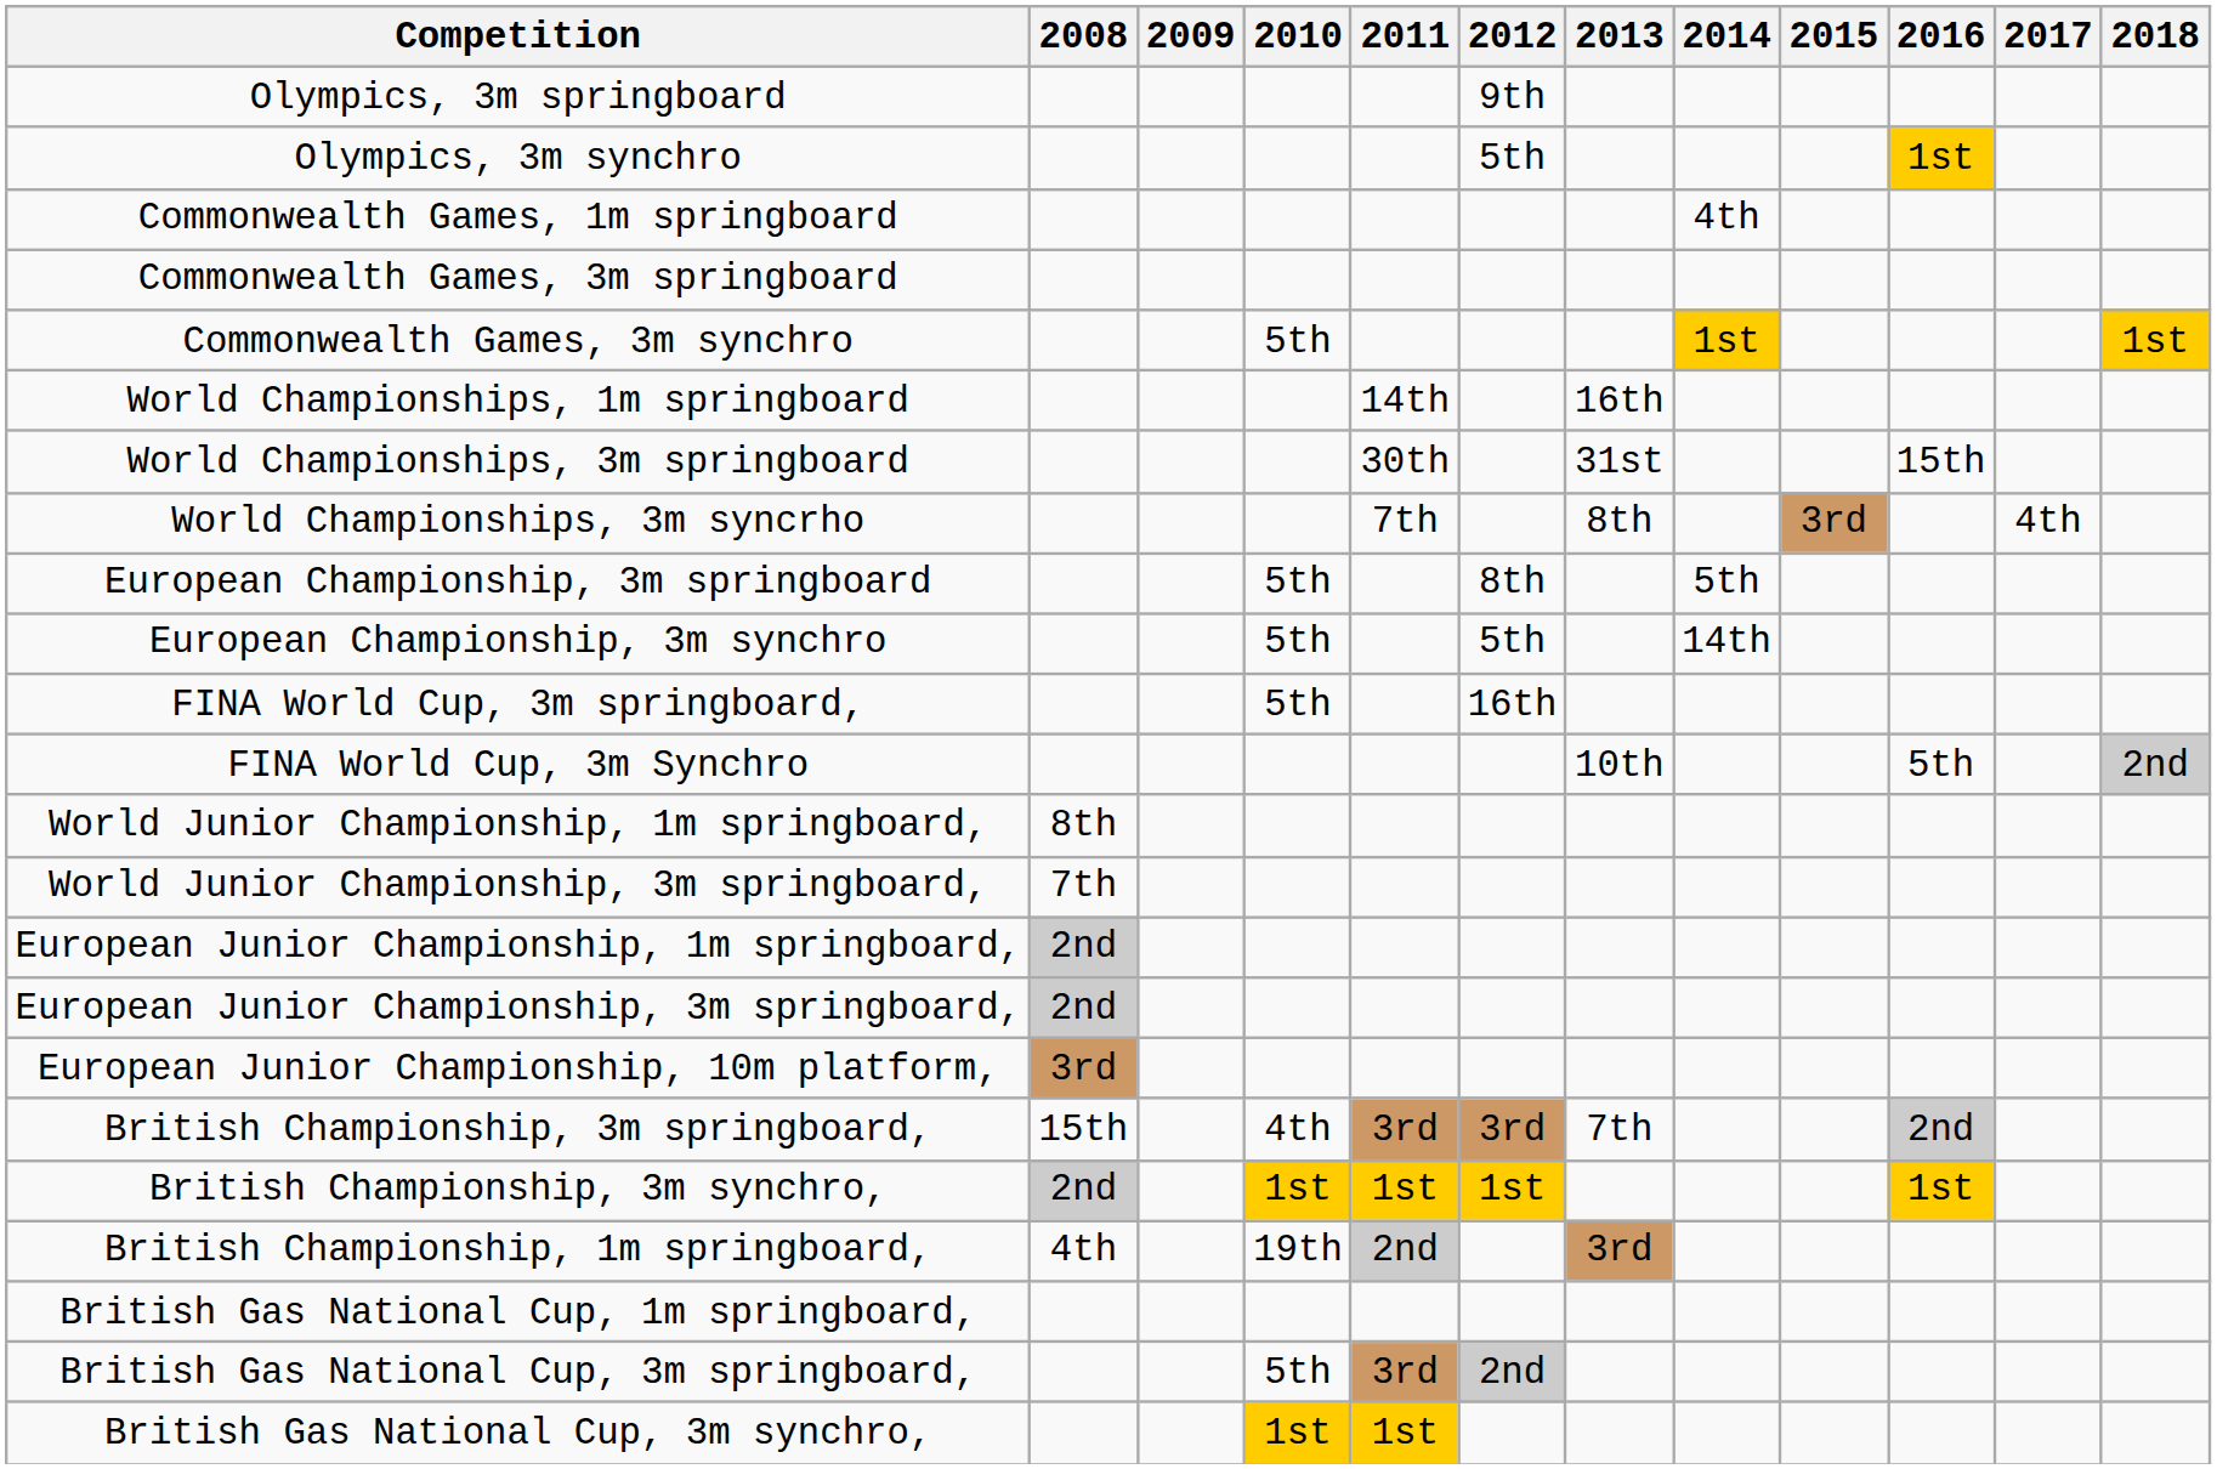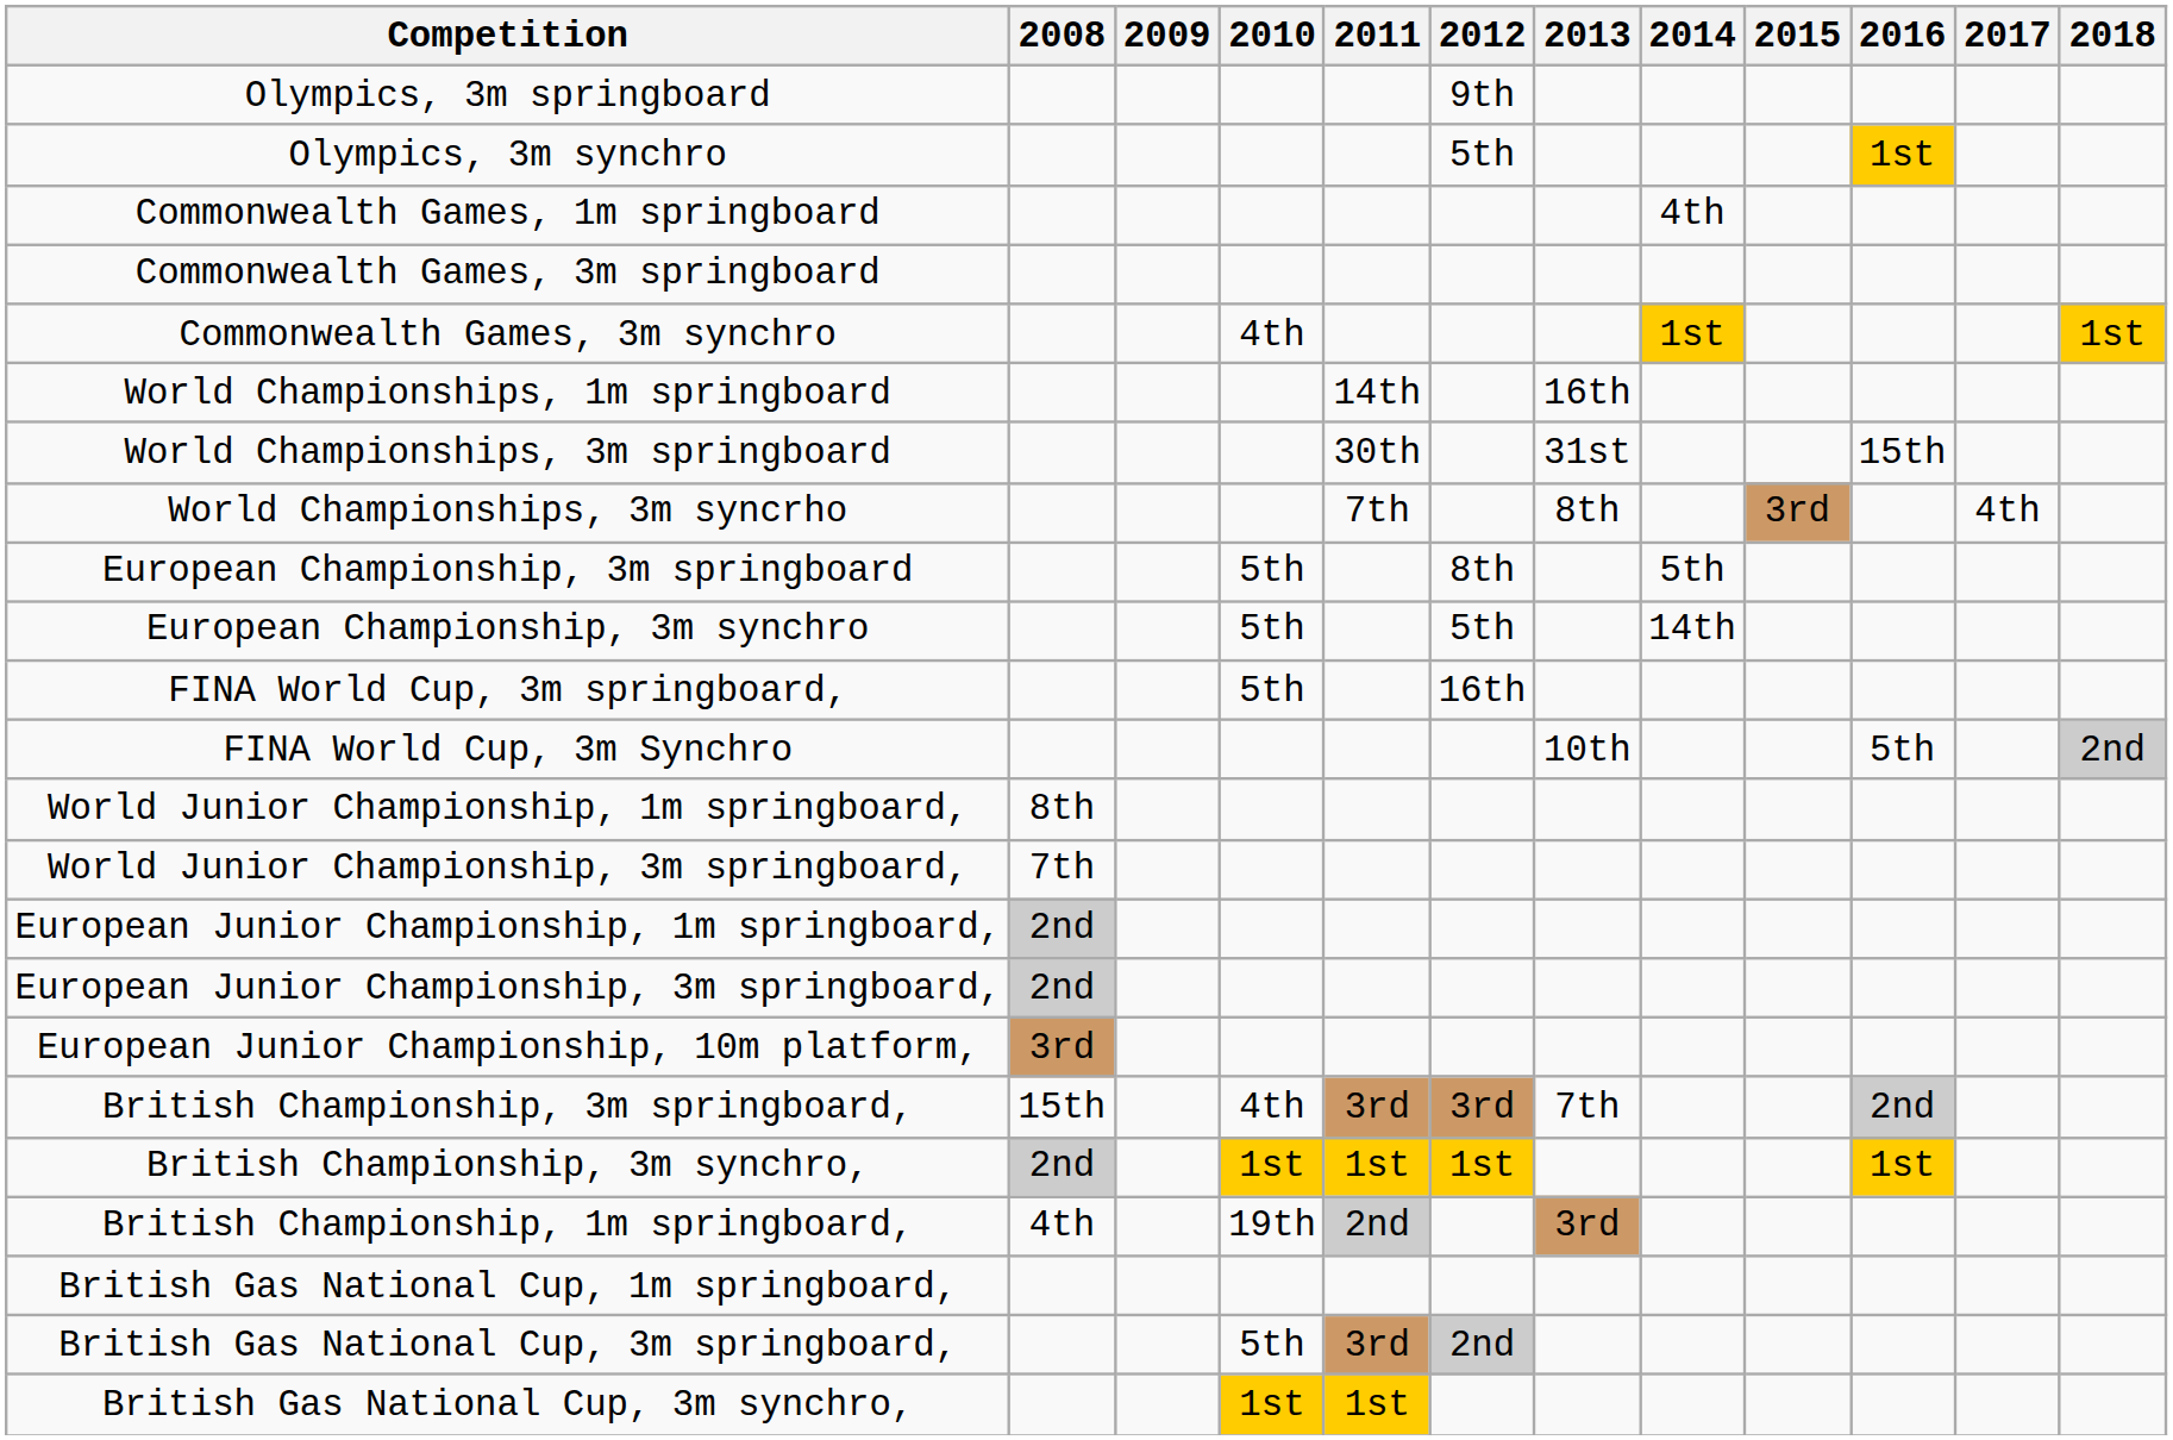Commonwealth Games, 3m synchro | 2010: 5th -> 4th
